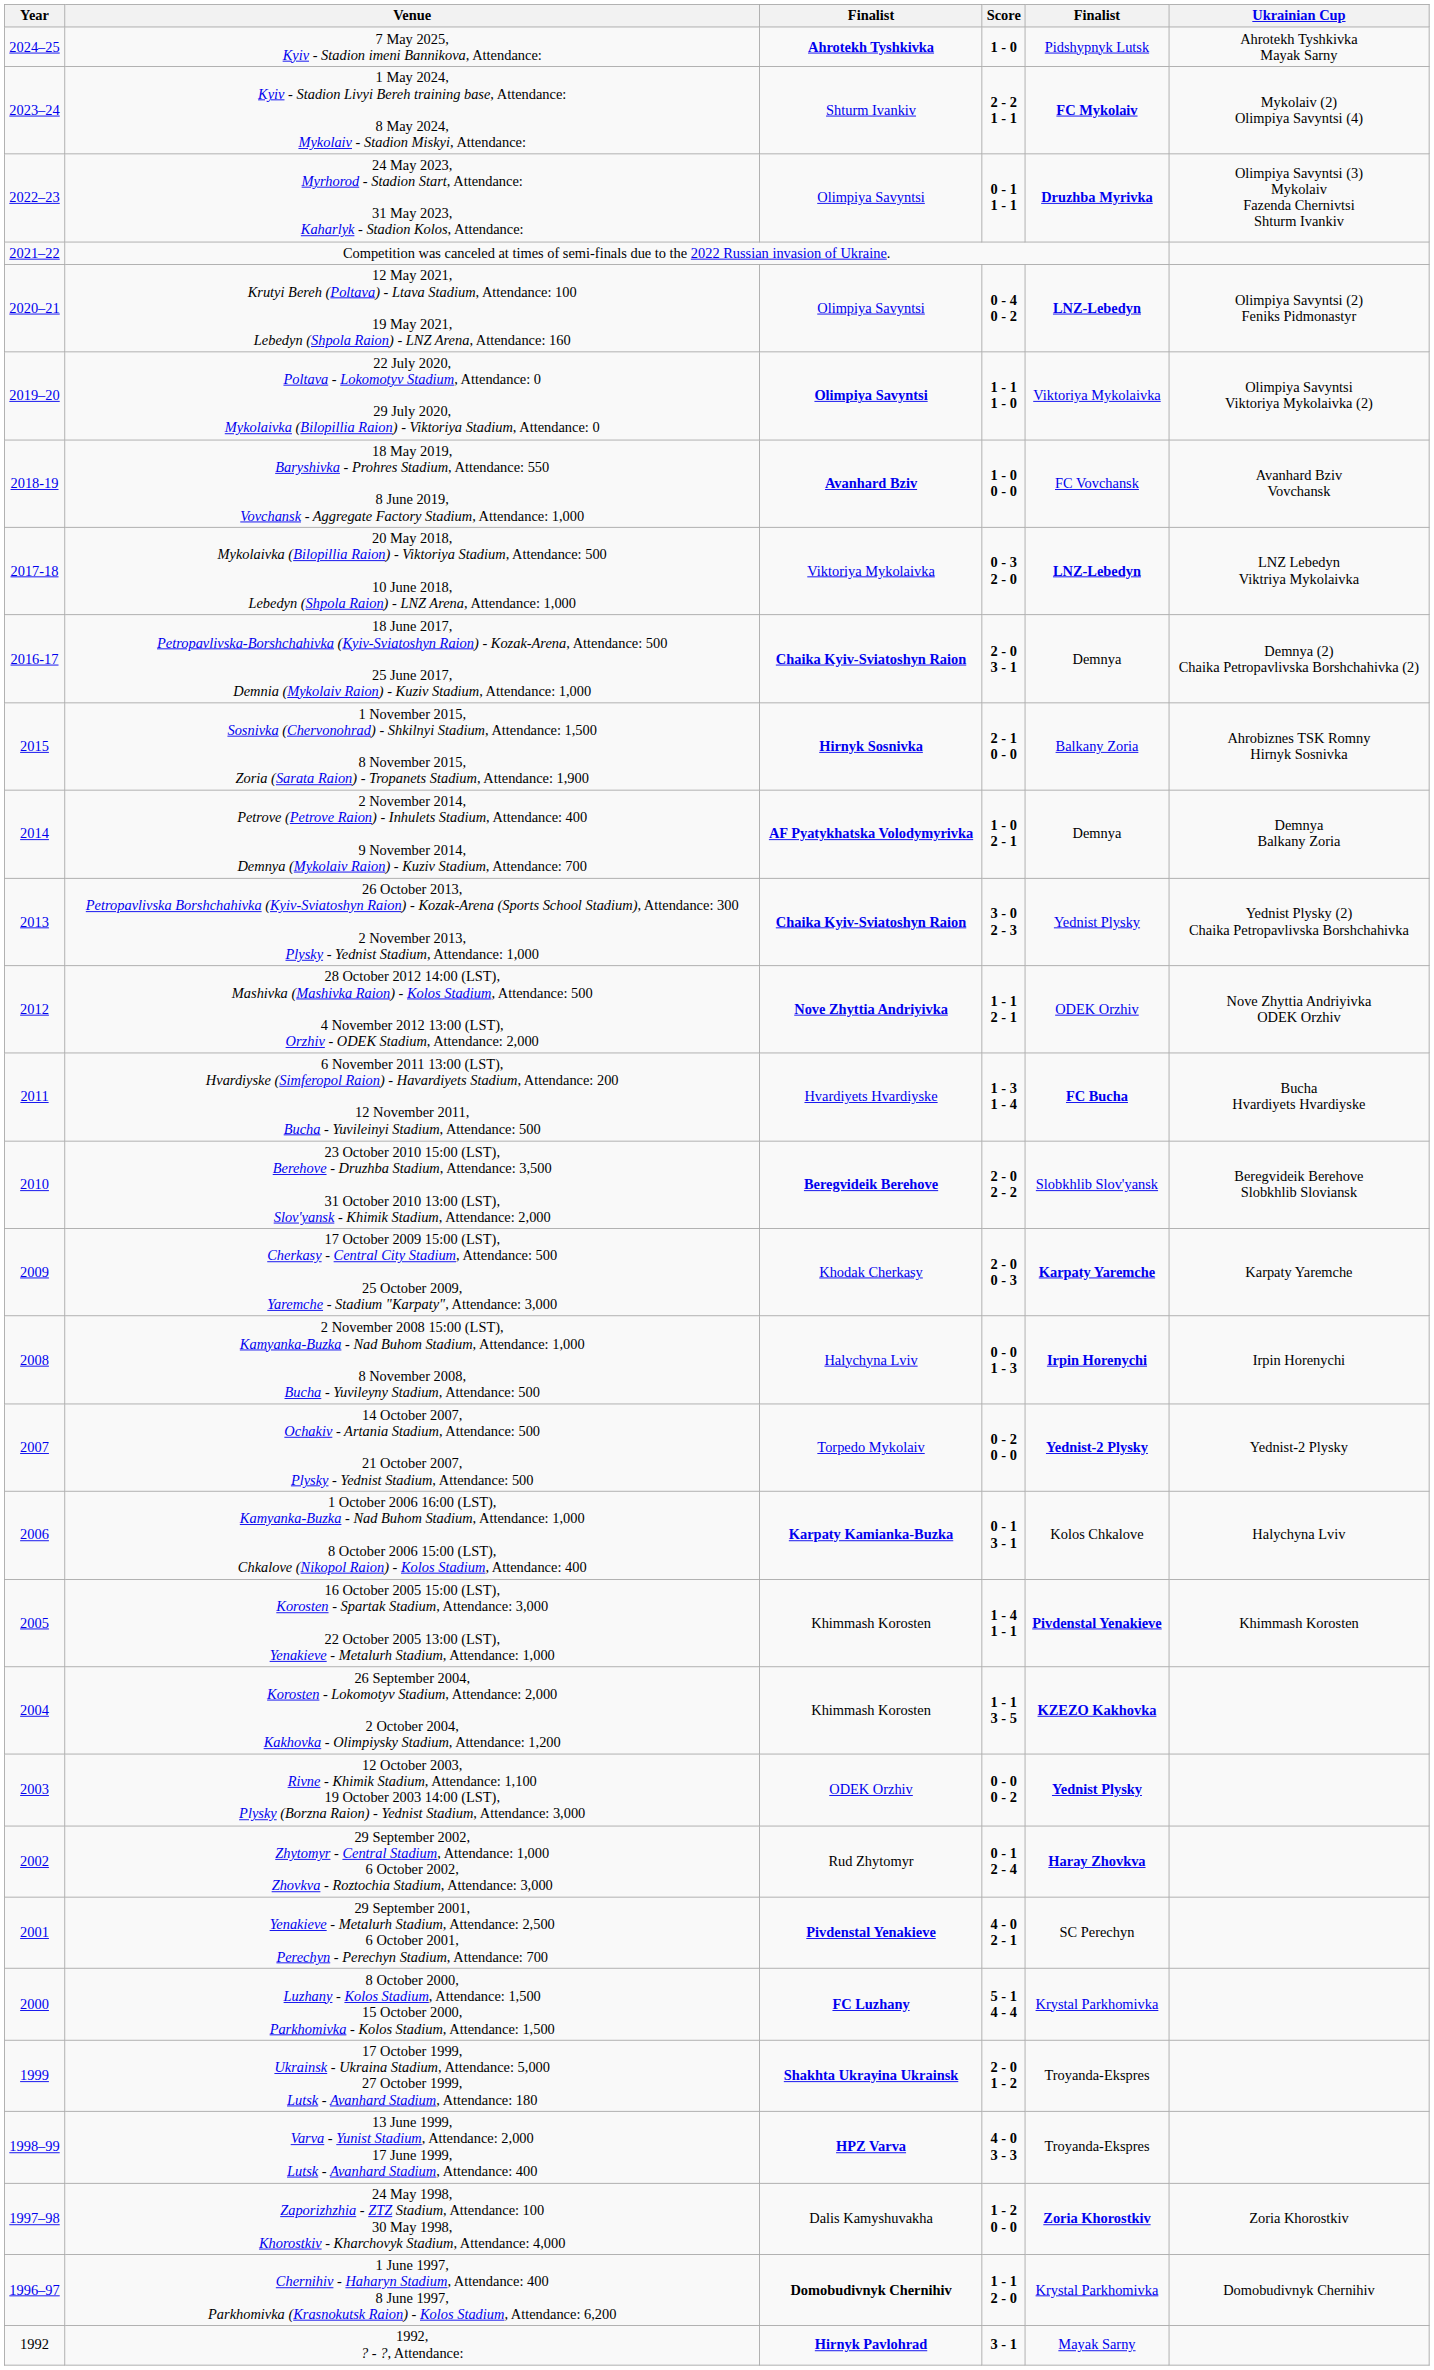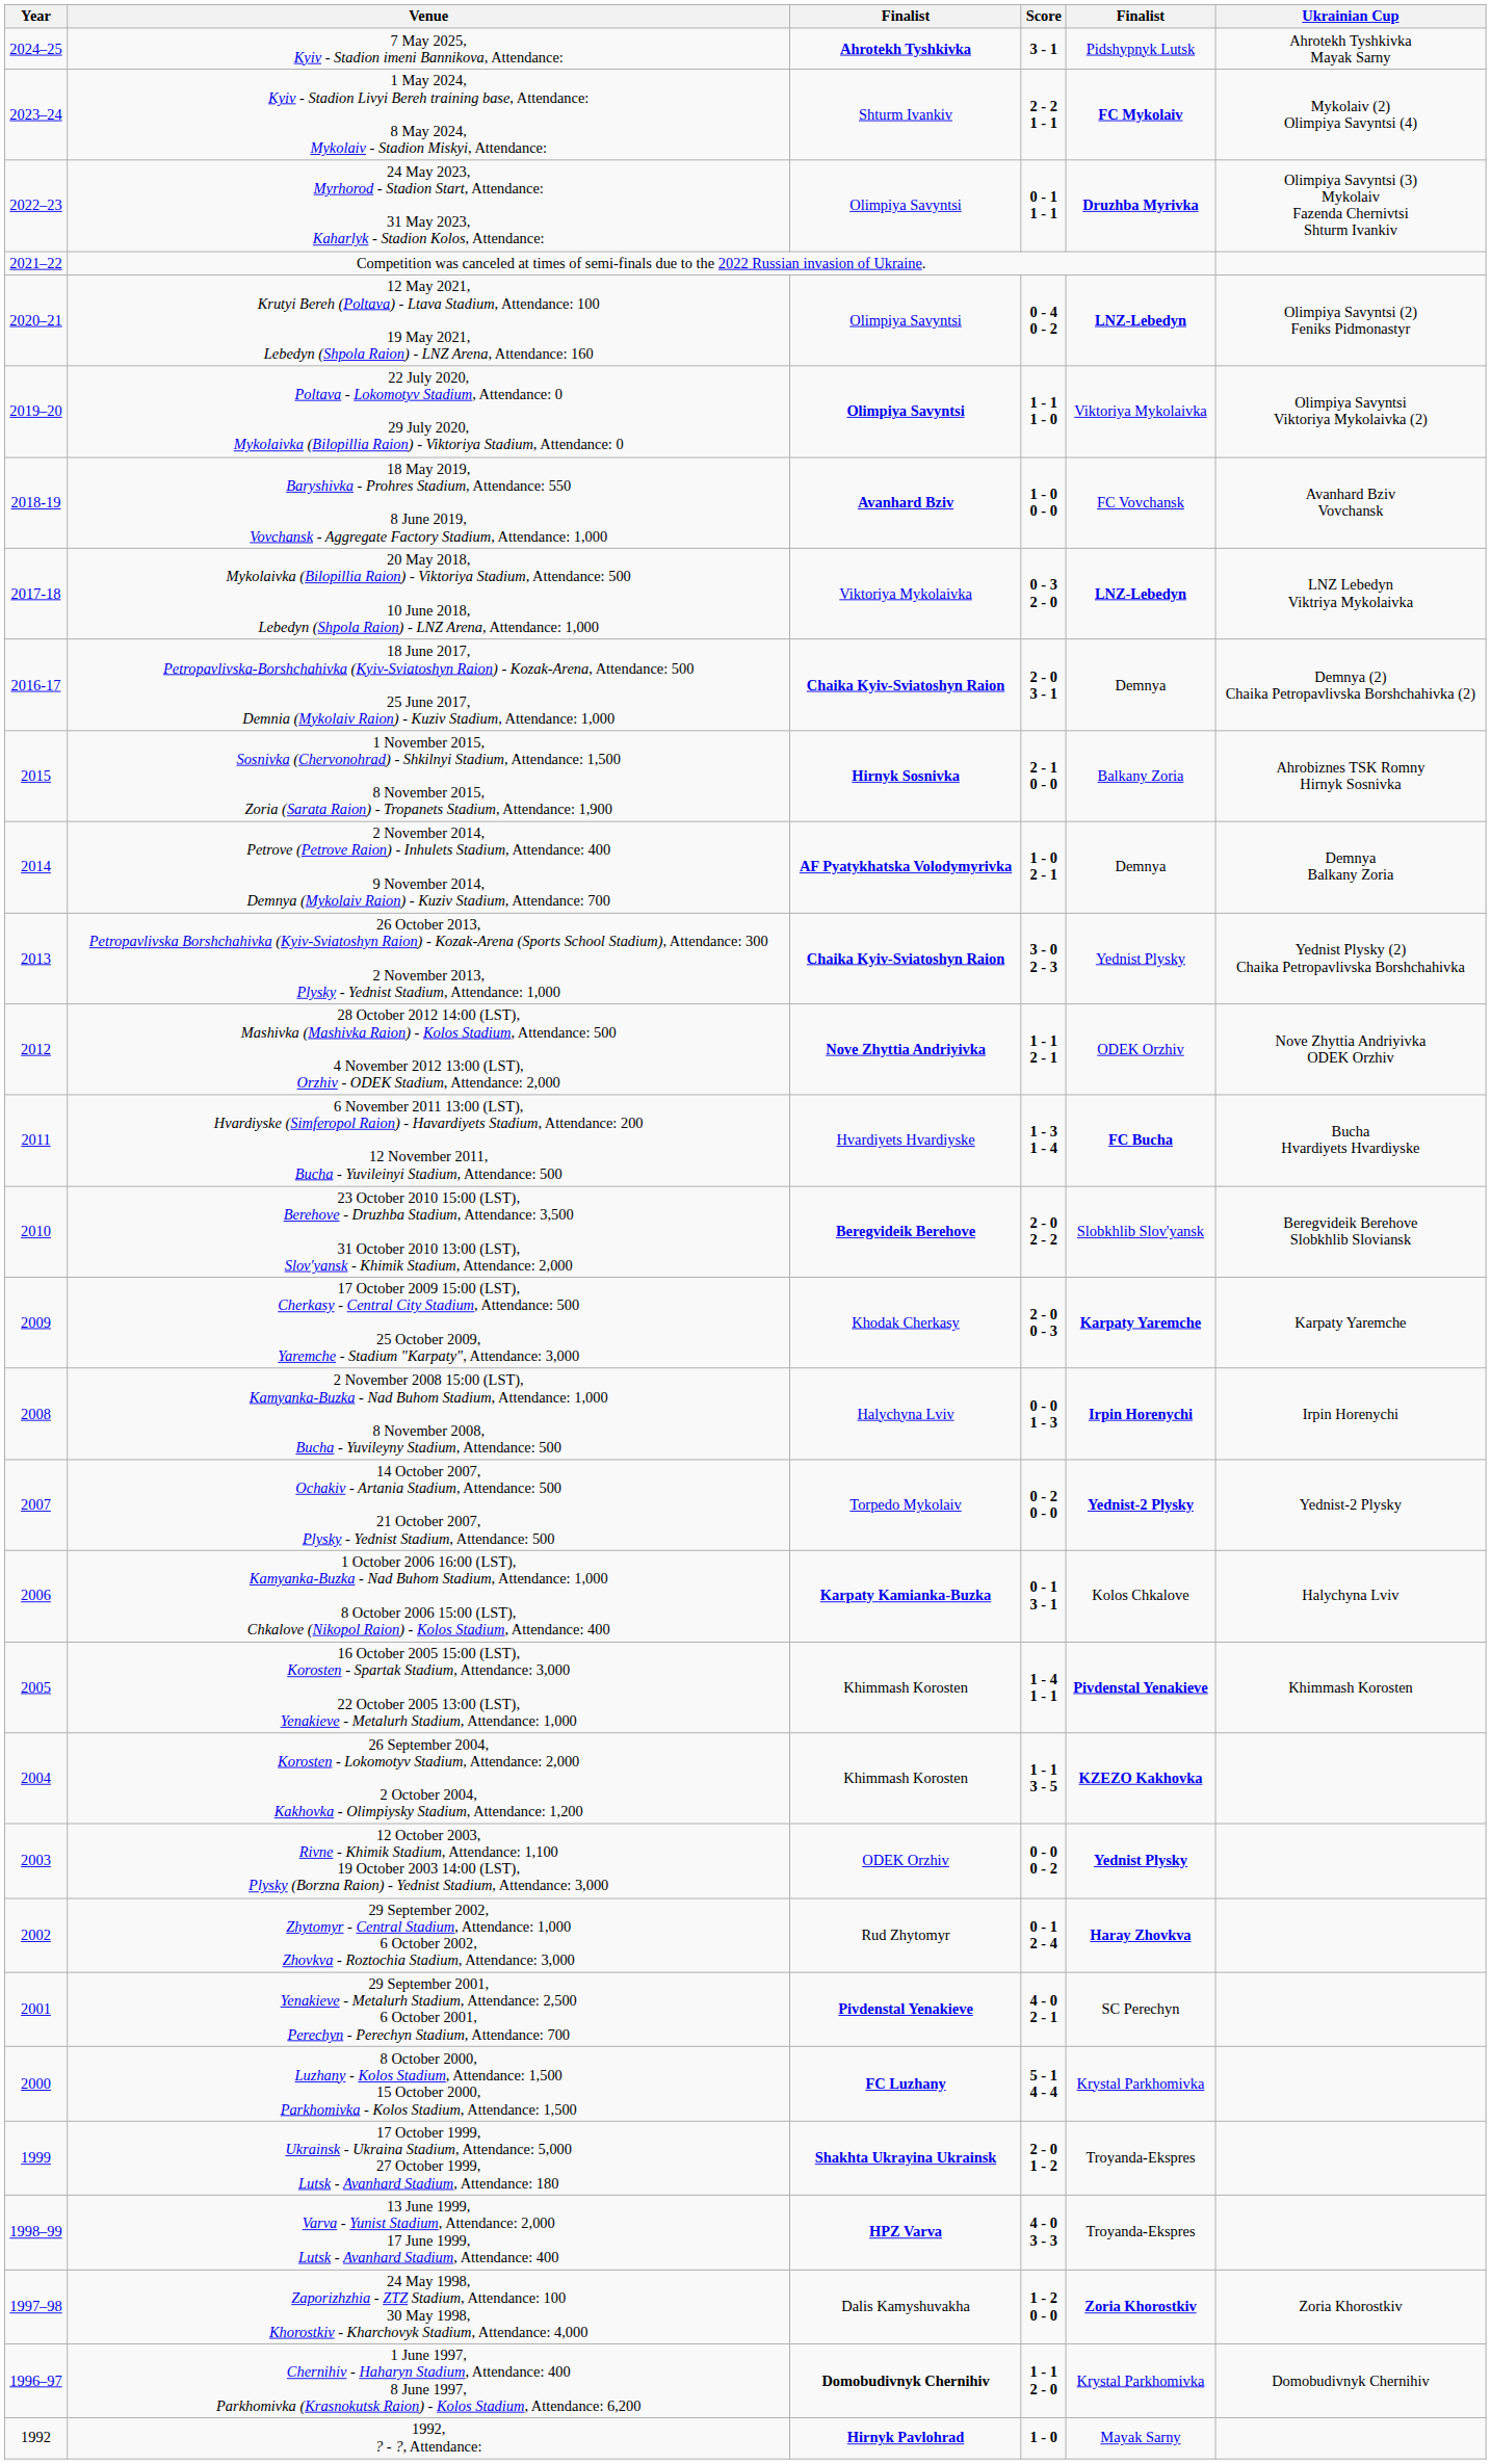7 May 2025, Kyiv - Stadion imeni Bannikova, Attendance: | Score: 1 - 0 -> 3 - 1
1992, ? - ?, Attendance: | Score: 3 - 1 -> 1 - 0
